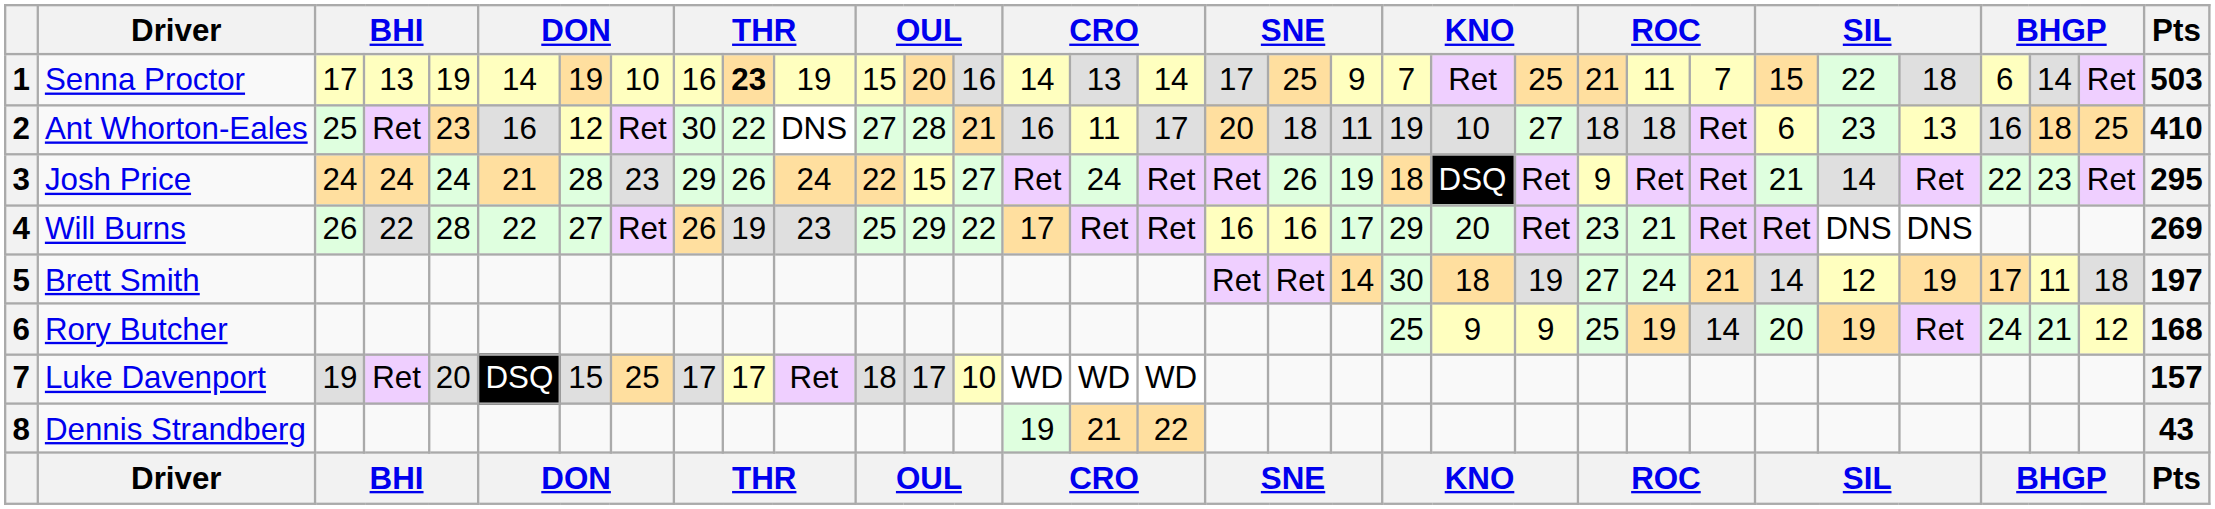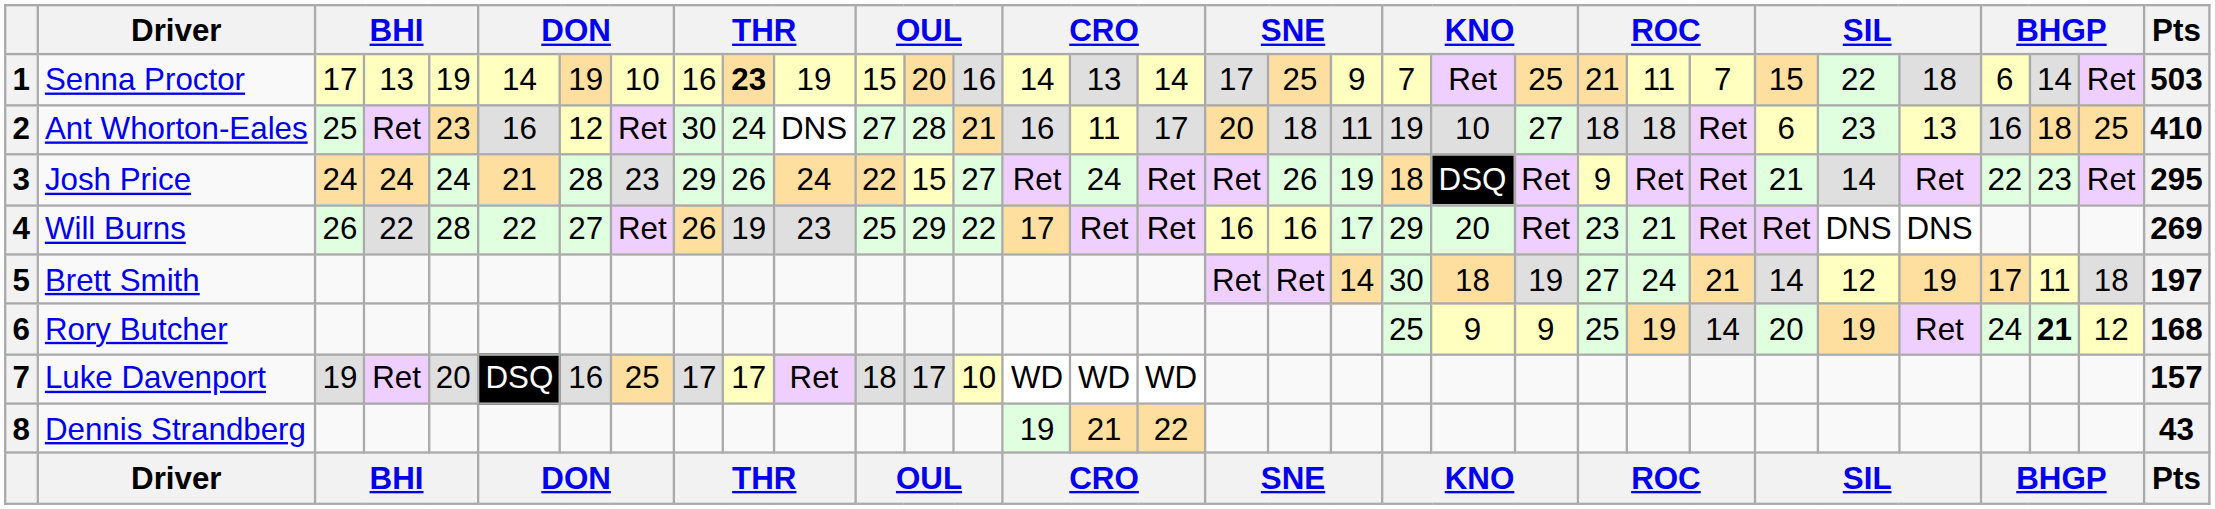Ant Whorton-Eales | column 10: 22 -> 24
Rory Butcher | column 31: normal -> bold
Luke Davenport | column 7: 15 -> 16
